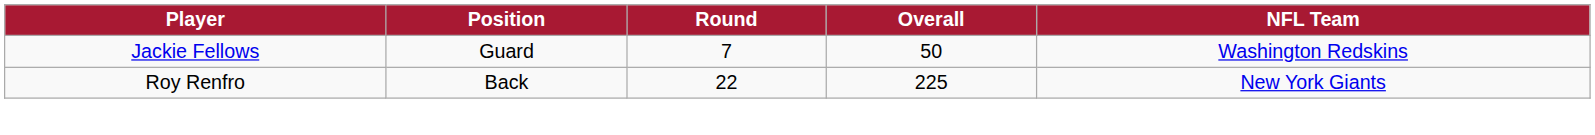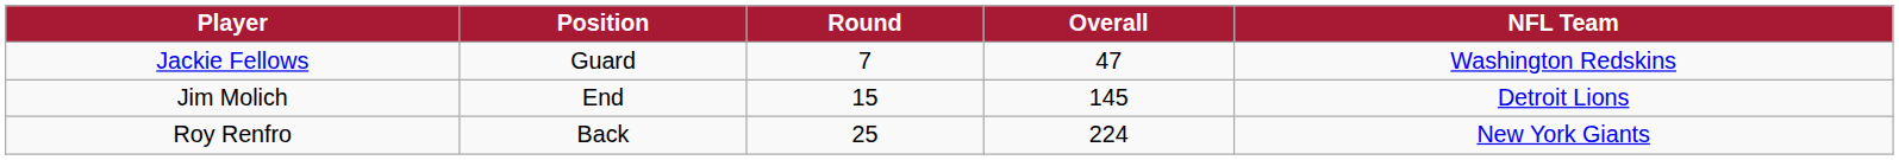Jackie Fellows | Overall: 50 -> 47
+ row: Jim Molich | End | 15 | 145 | Detroit Lions
Roy Renfro | Round: 22 -> 25
Roy Renfro | Overall: 225 -> 224
